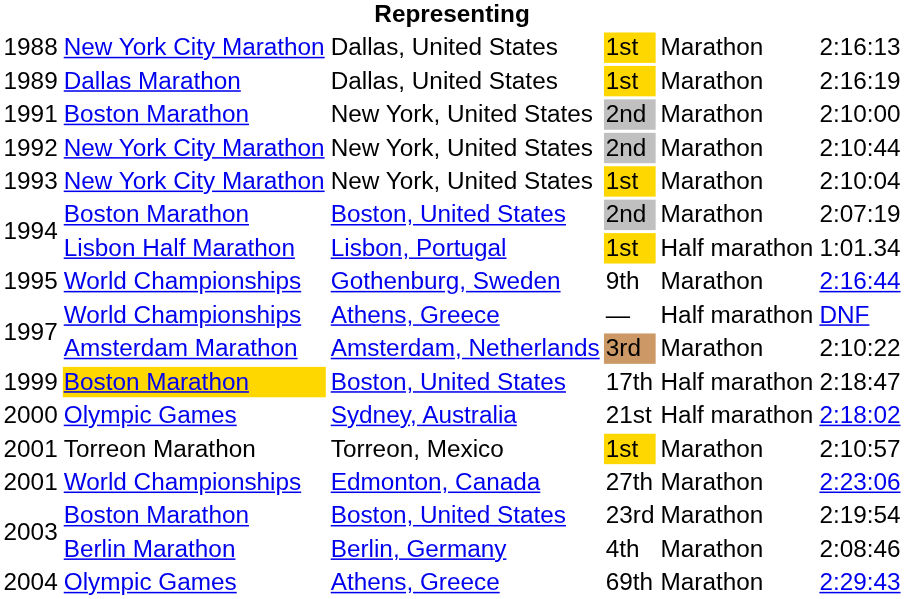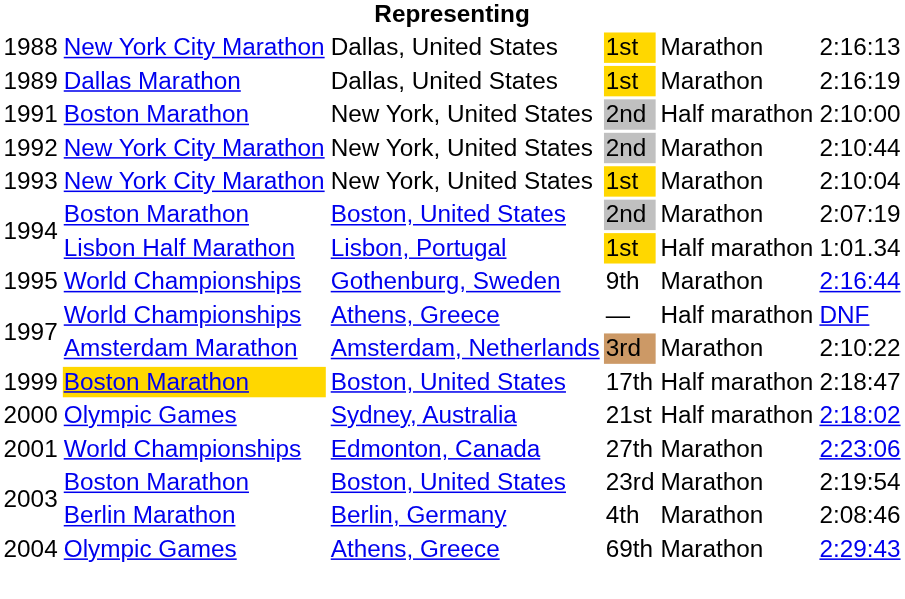1991 | column 5: Marathon -> Half marathon
- row: 2001 | Torreon Marathon | Torreon, Mexico | 1st | Marathon | 2:10:57
